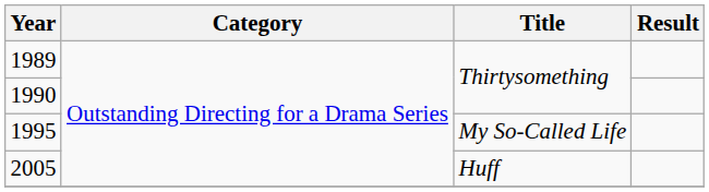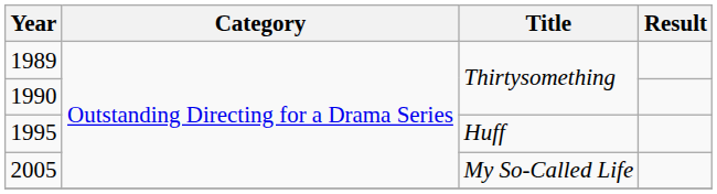1995 | Title: My So-Called Life -> Huff
2005 | Title: Huff -> My So-Called Life
